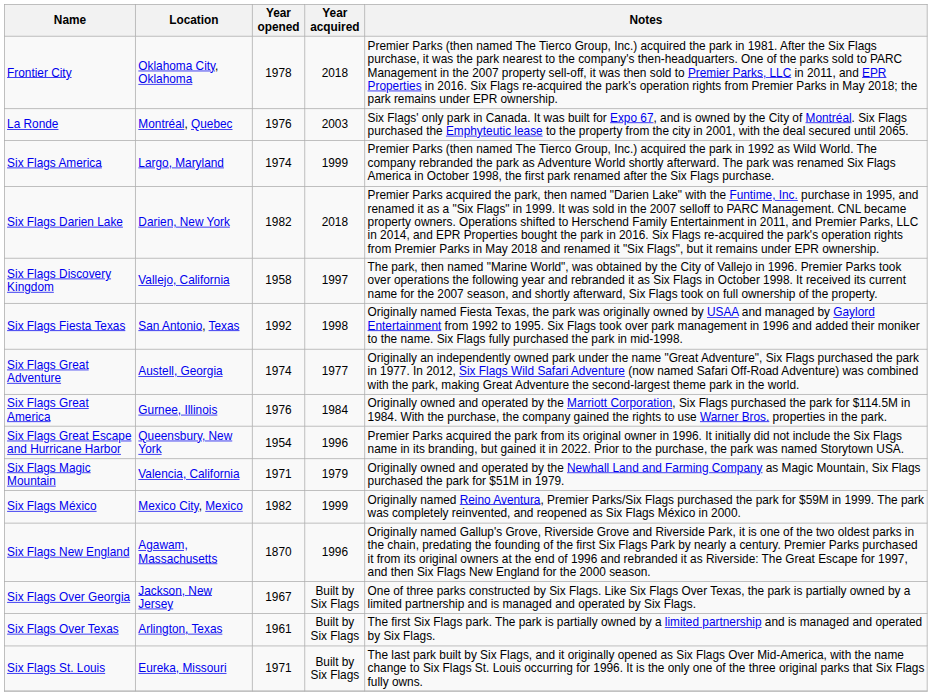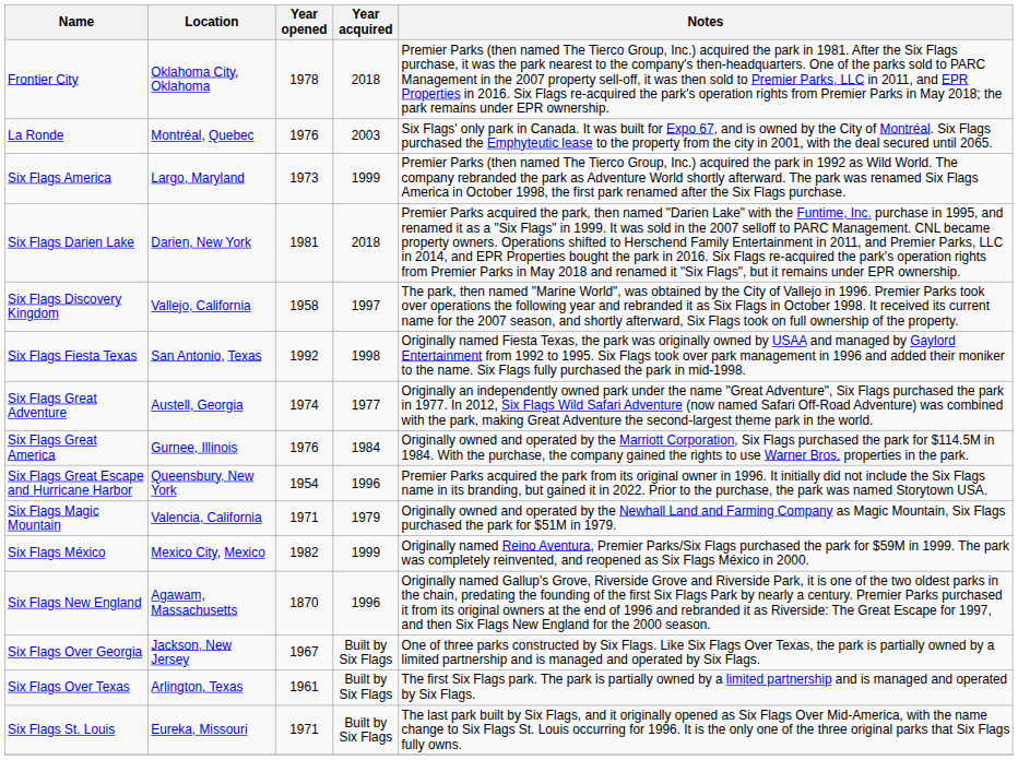Six Flags America | Year opened: 1974 -> 1973
Six Flags Darien Lake | Year opened: 1982 -> 1981
